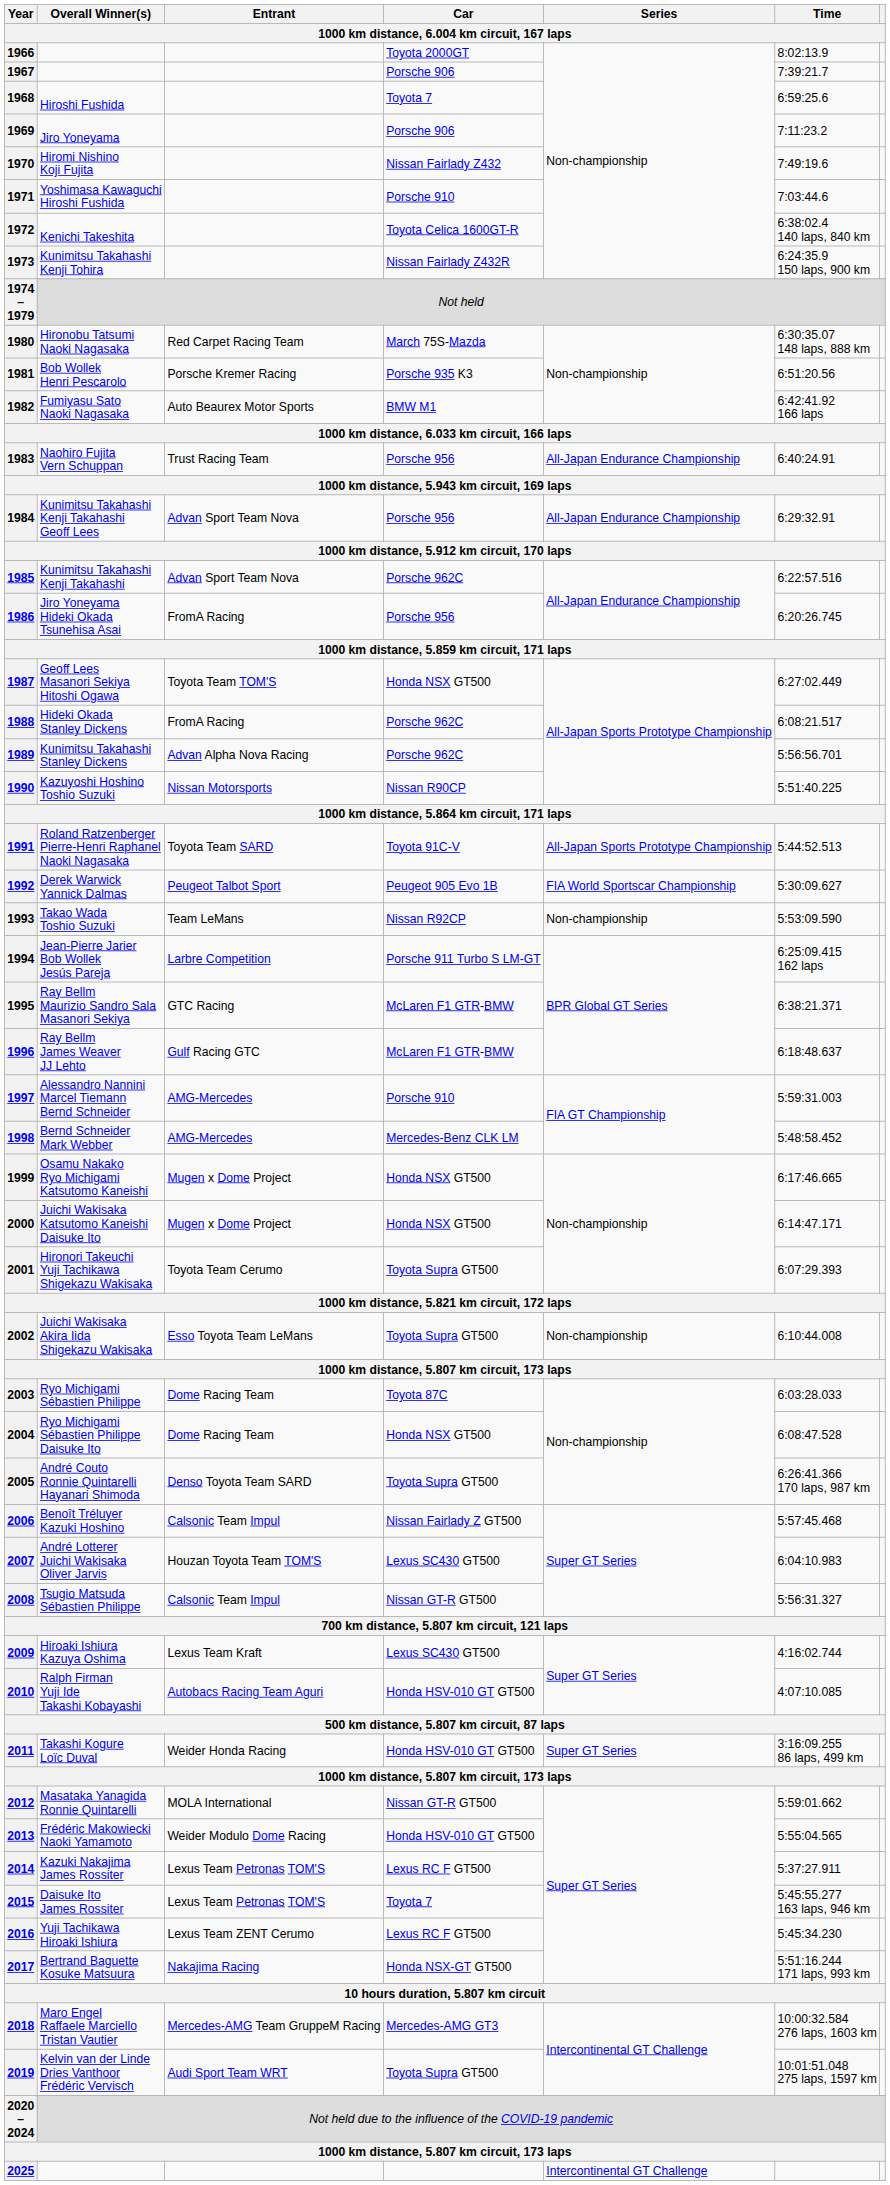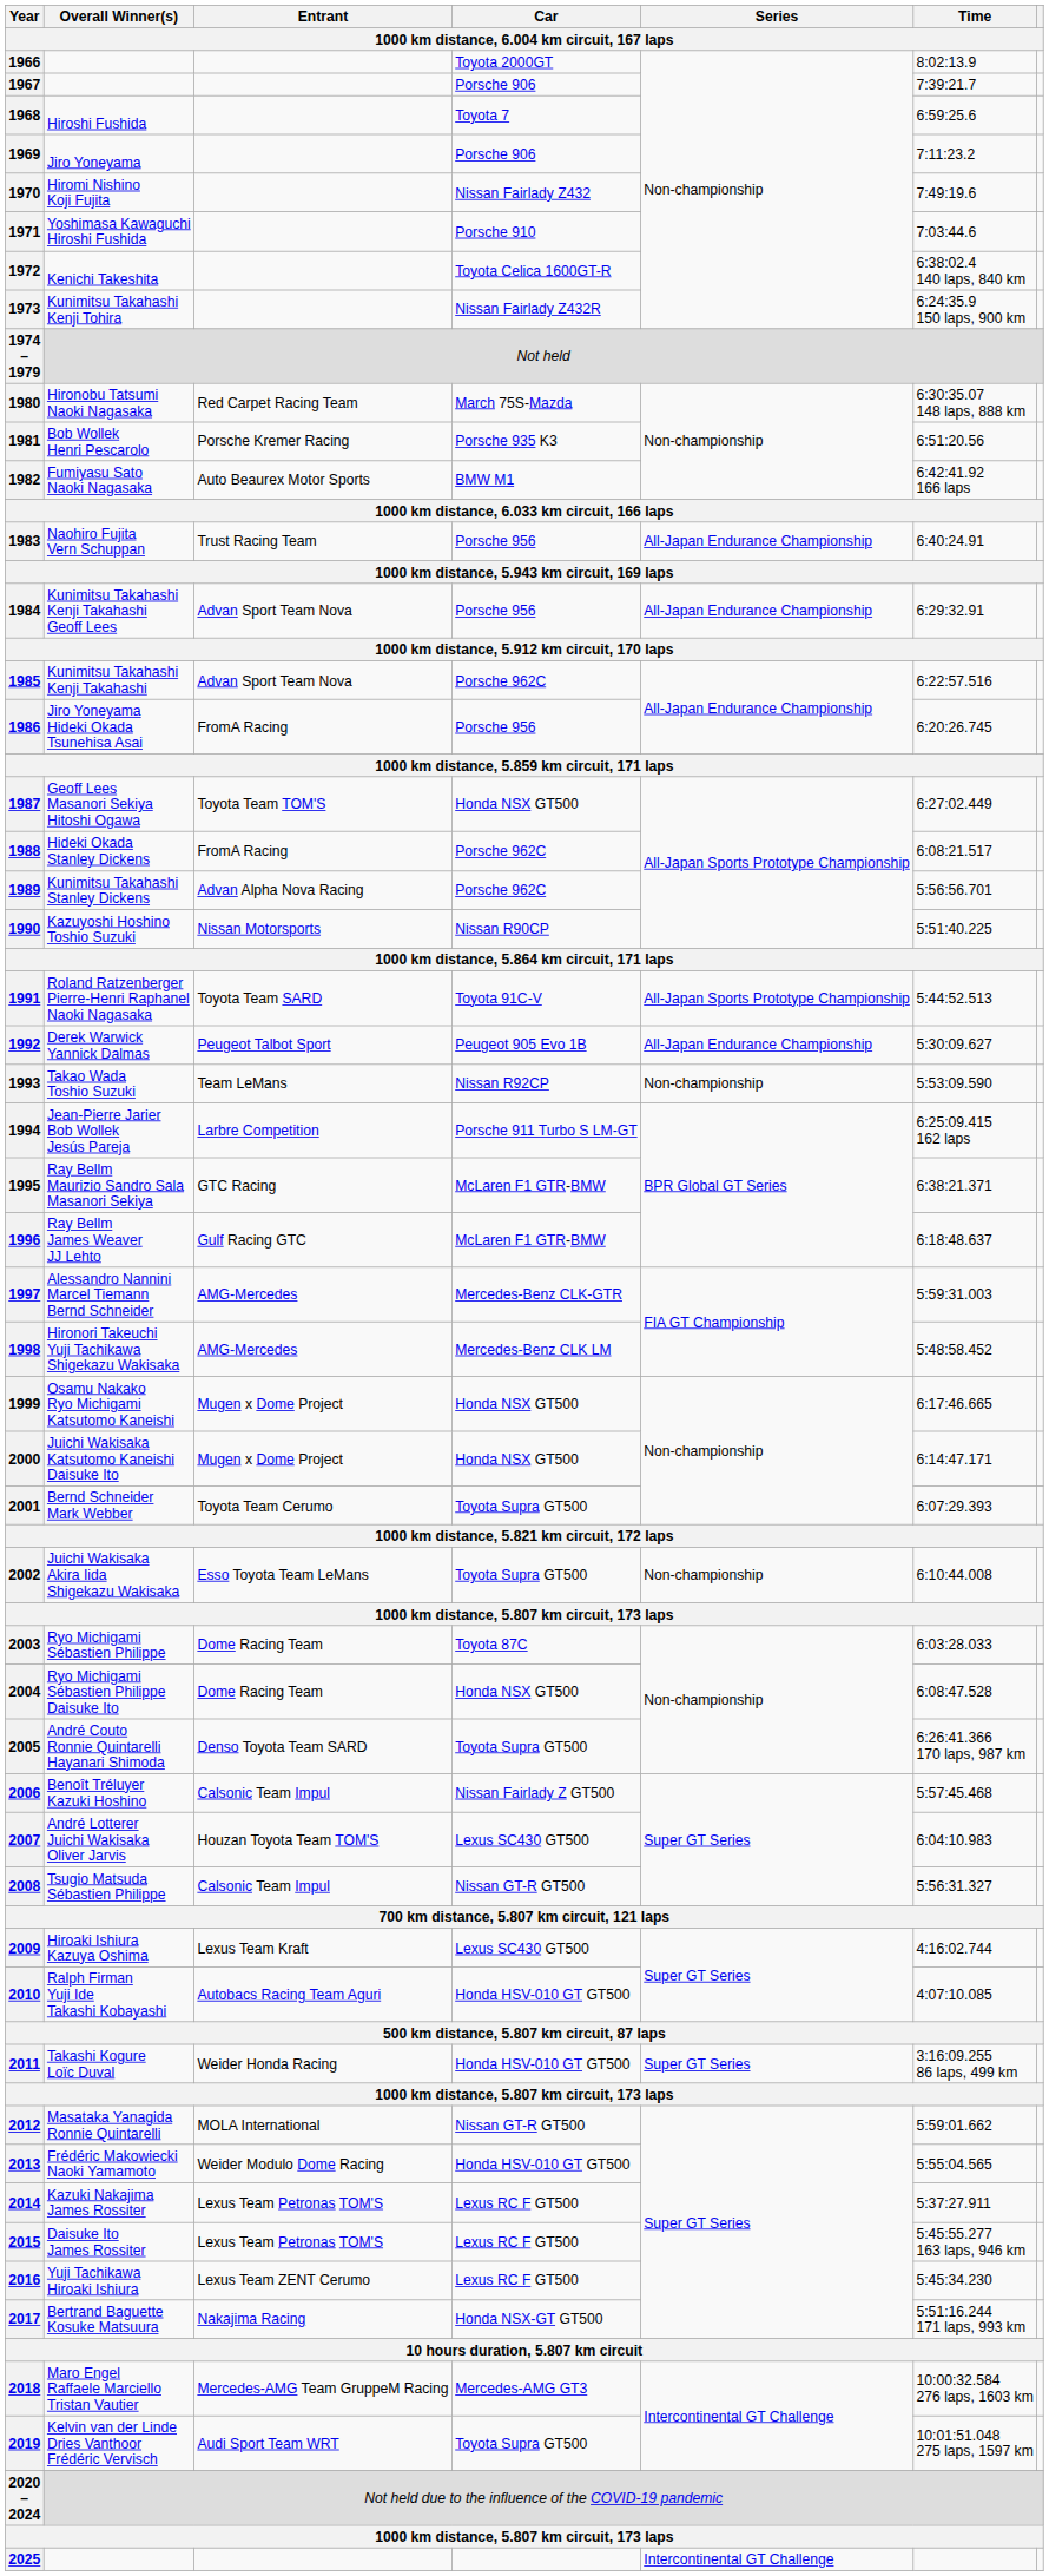1992 | Series: FIA World Sportscar Championship -> All-Japan Endurance Championship
1997 | Car: Porsche 910 -> Mercedes-Benz CLK-GTR
1998 | Overall Winner(s): Bernd Schneider Mark Webber -> Hironori Takeuchi Yuji Tachikawa Shigekazu Wakisaka
2001 | Overall Winner(s): Hironori Takeuchi Yuji Tachikawa Shigekazu Wakisaka -> Bernd Schneider Mark Webber
2015 | Car: Toyota 7 -> Lexus RC F GT500
